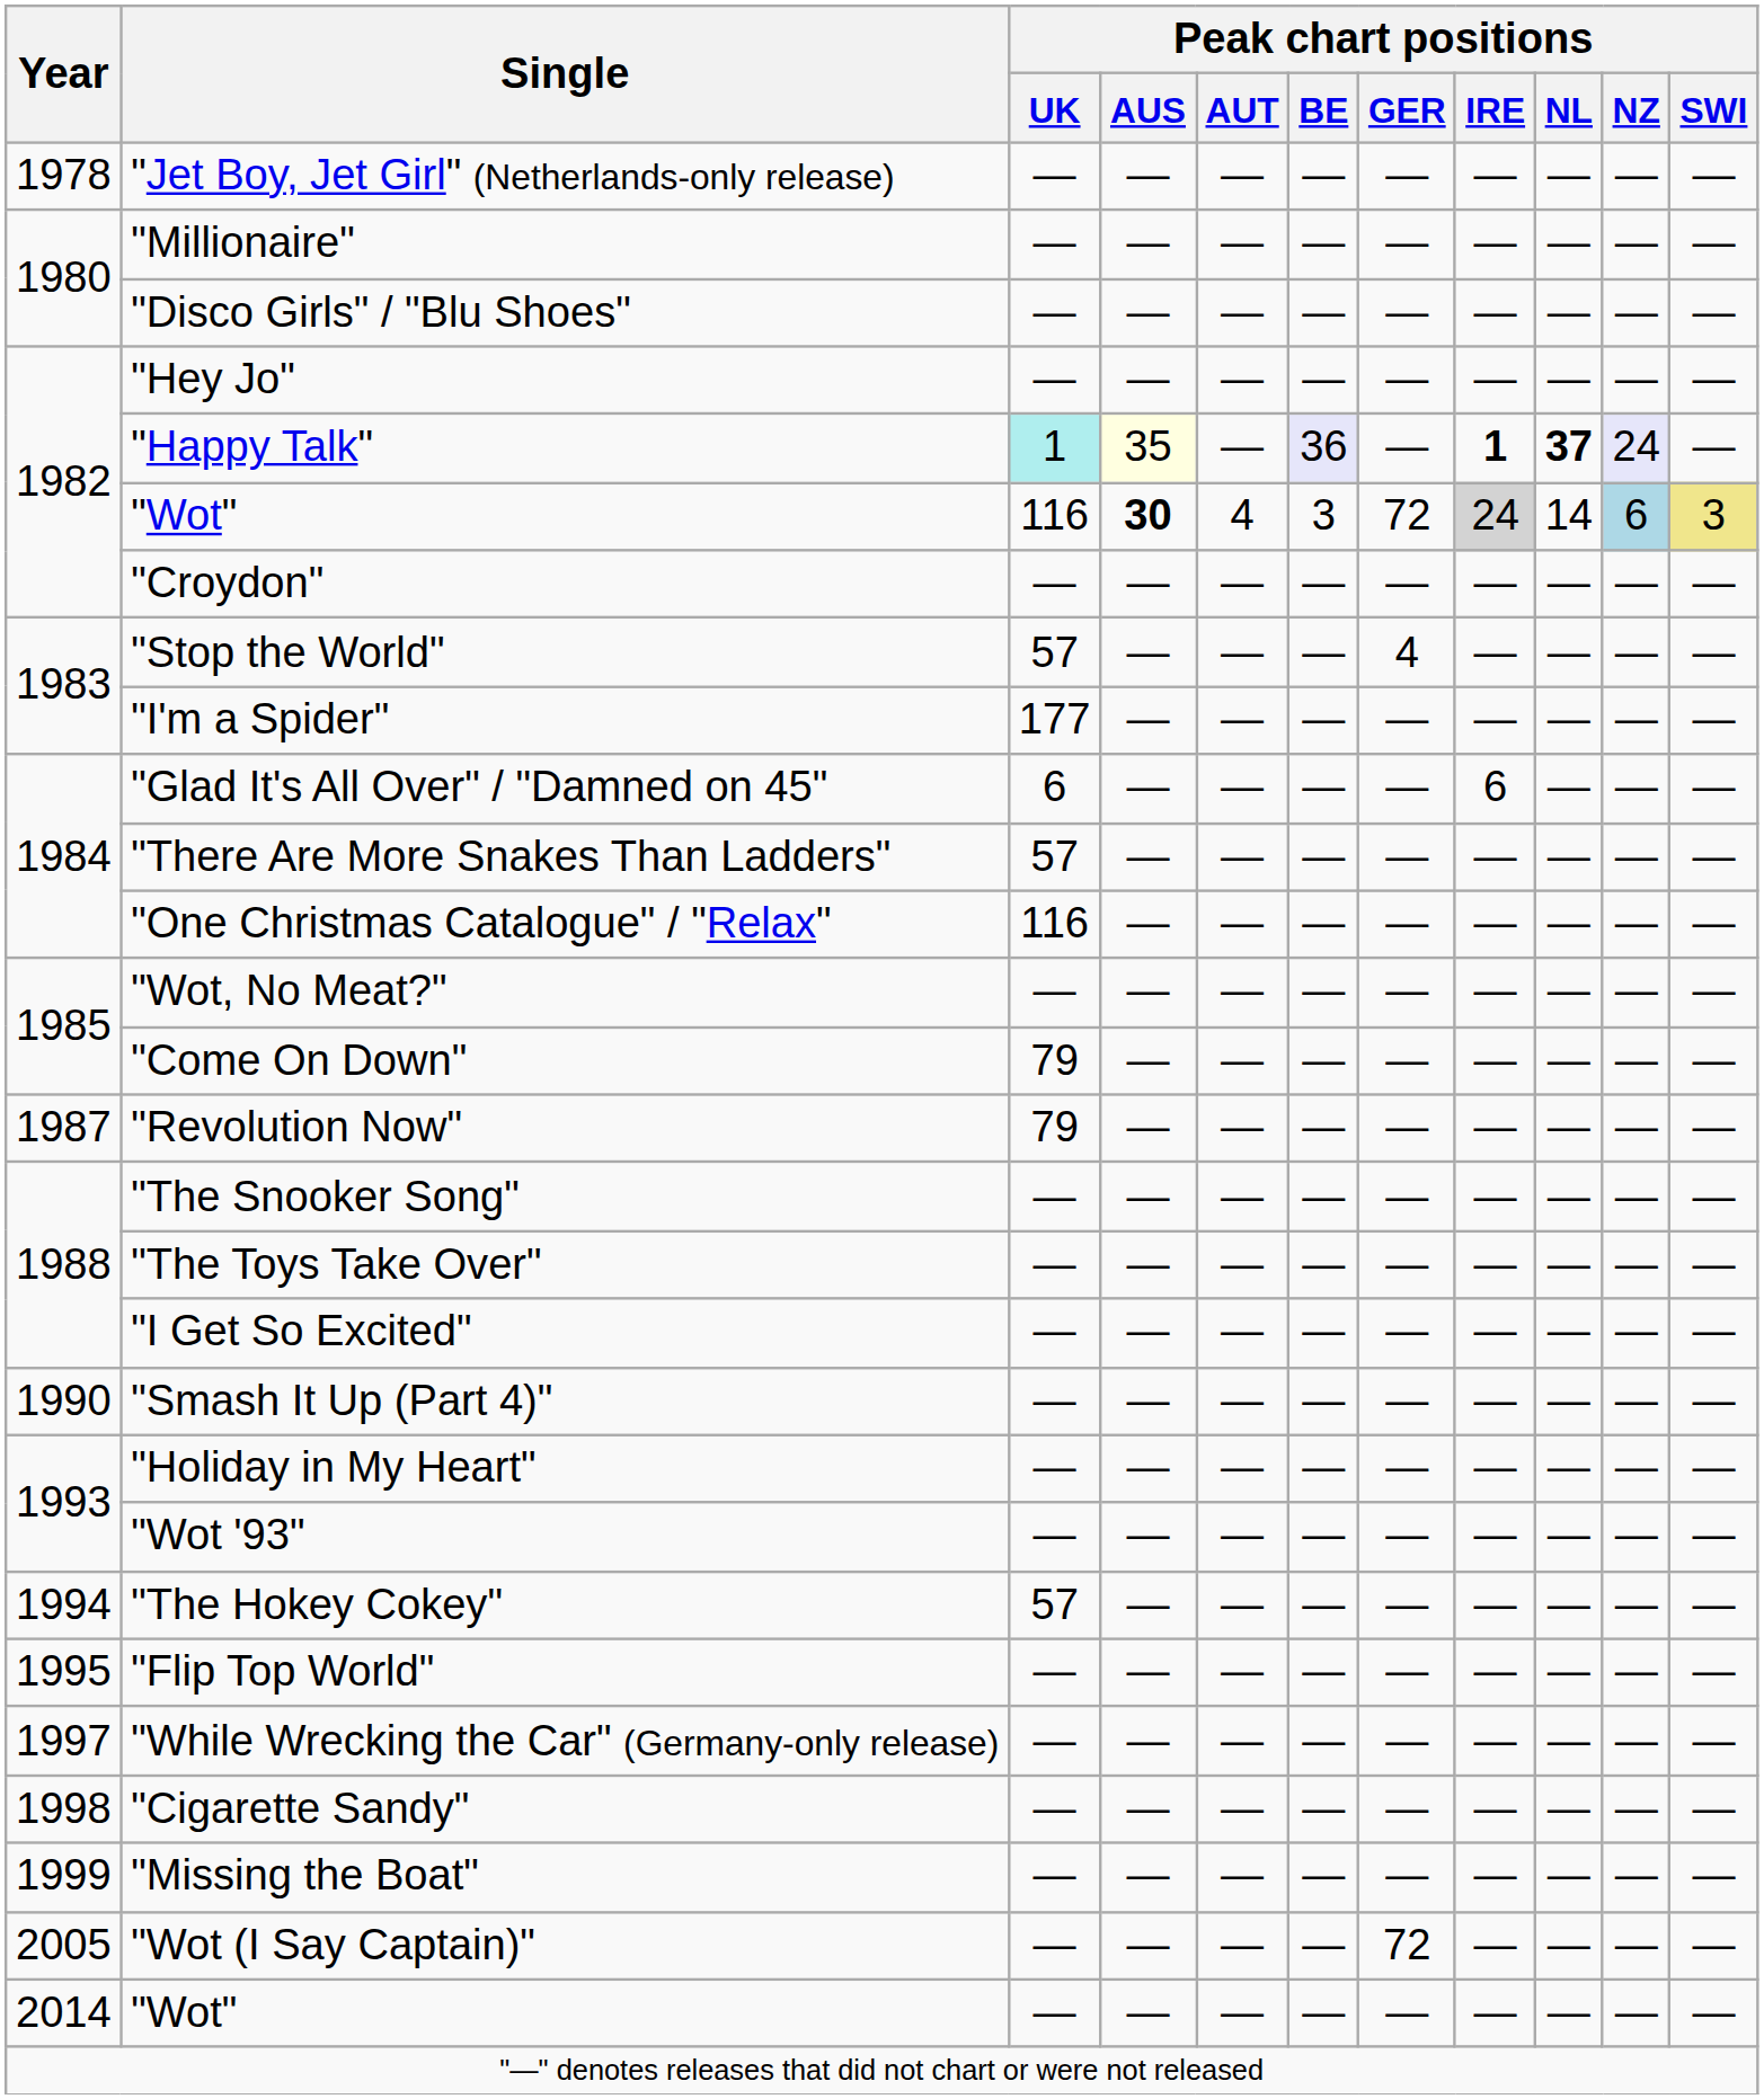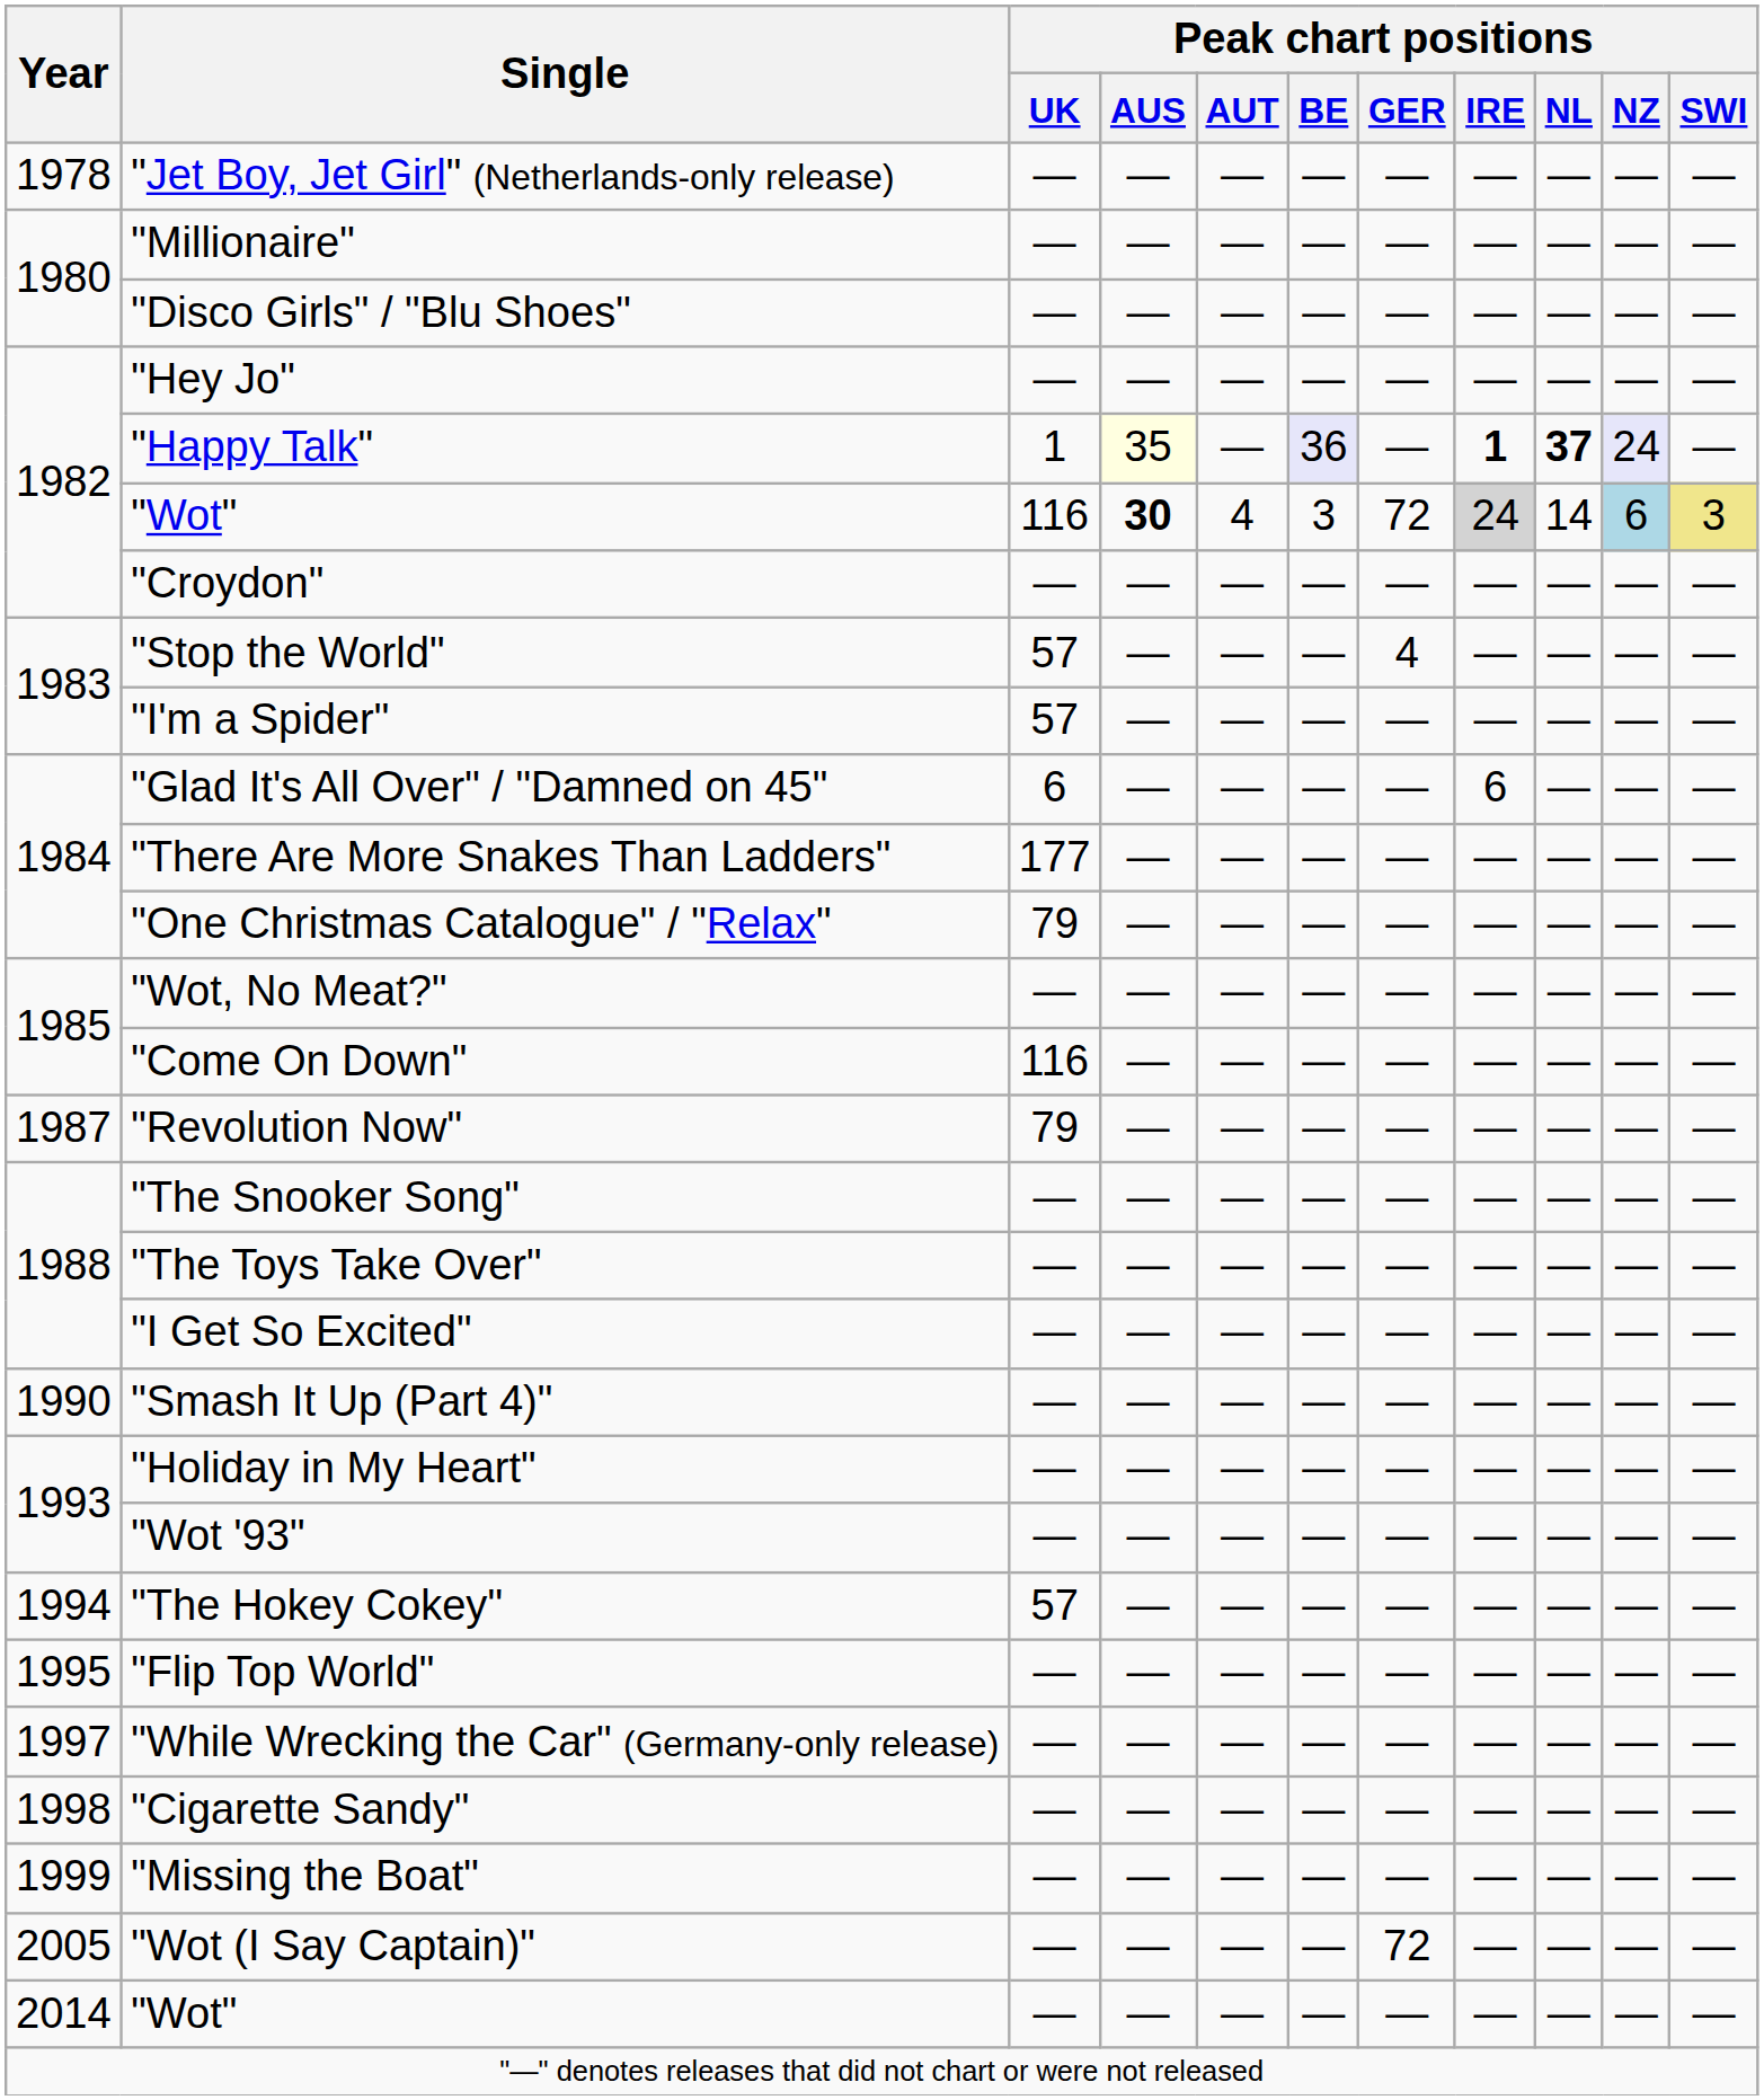"Happy Talk" | Peak chart positions / UK: paleturquoise background -> no background
"I'm a Spider" | Peak chart positions / UK: 177 -> 57
"There Are More Snakes Than Ladders" | Peak chart positions / UK: 57 -> 177
"One Christmas Catalogue" / "Relax" | Peak chart positions / UK: 116 -> 79
"Come On Down" | Peak chart positions / UK: 79 -> 116
